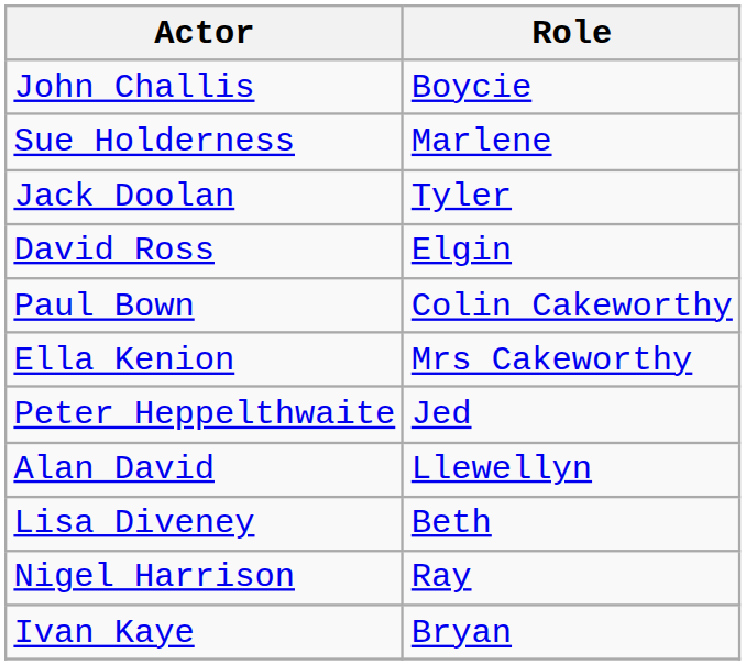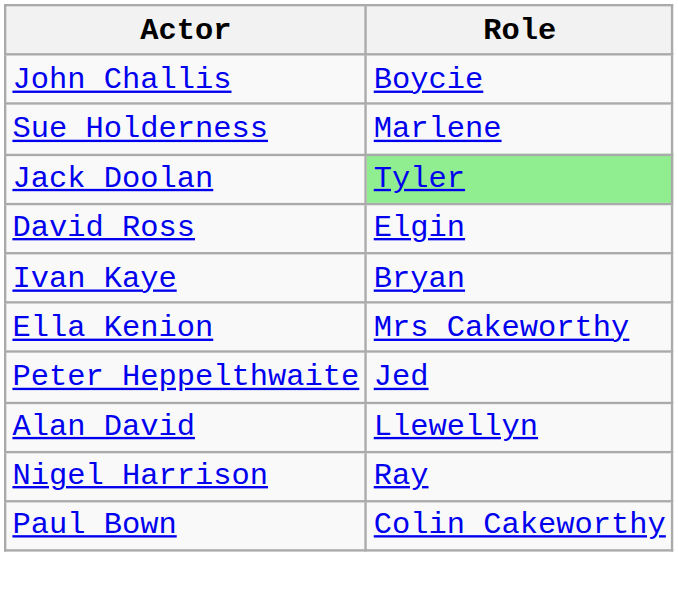Jack Doolan | Role: no background -> lightgreen background
rows swapped: Ivan Kaye <-> Paul Bown
- row: Lisa Diveney | Beth
